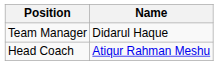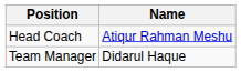rows swapped: Head Coach <-> Team Manager
